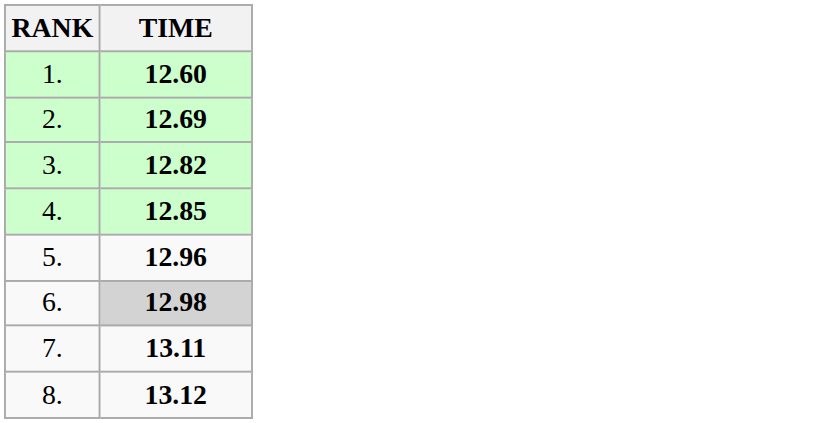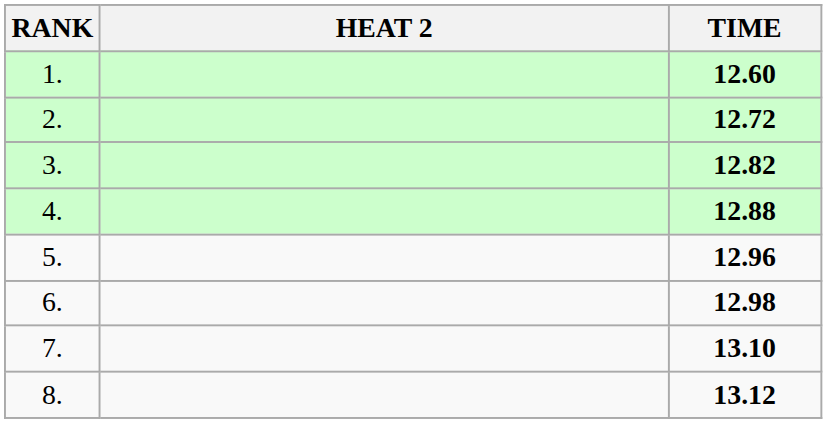+ column: HEAT 2
2. | TIME: 12.69 -> 12.72
4. | TIME: 12.85 -> 12.88
6. | TIME: lightgrey background -> no background
7. | TIME: 13.11 -> 13.10
